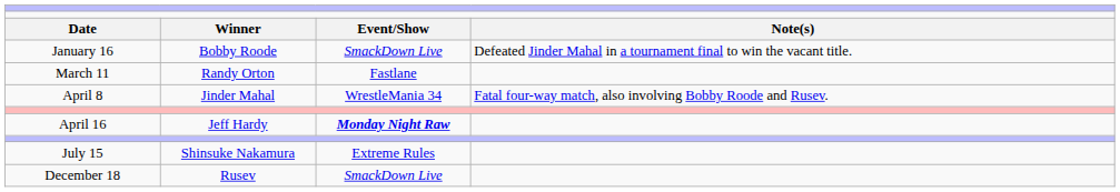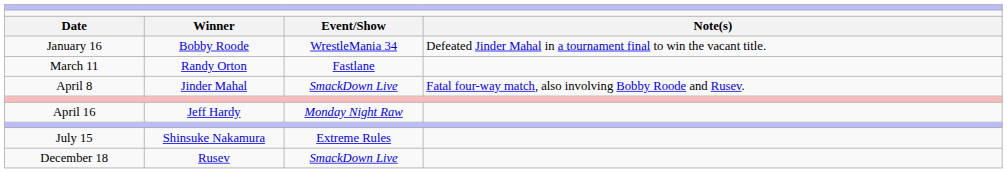January 16 | column 3: SmackDown Live -> WrestleMania 34
April 8 | column 3: WrestleMania 34 -> SmackDown Live
April 16 | column 3: bold -> normal
